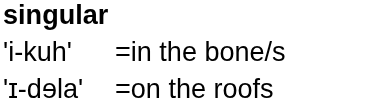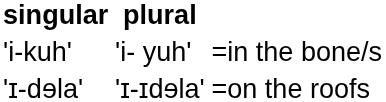+ column: plural | 'i- yuh' | 'ɪ-ɪdɘla'
